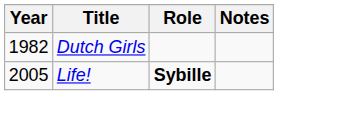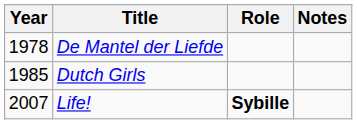+ row: 1978 | De Mantel der Liefde
Dutch Girls | Year: 1982 -> 1985
Life! | Year: 2005 -> 2007
